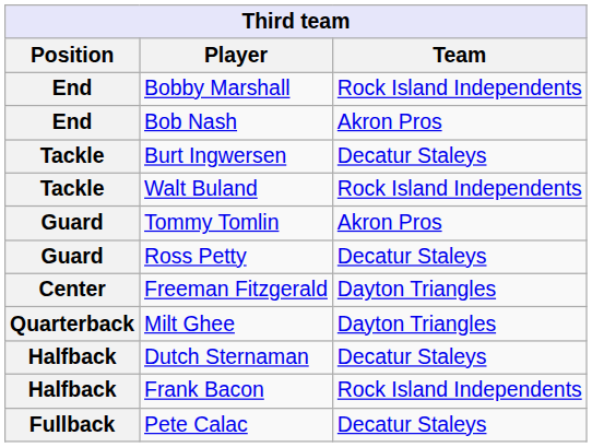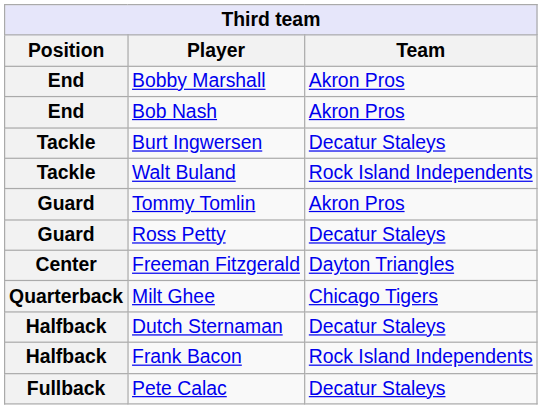Bobby Marshall | Team: Rock Island Independents -> Akron Pros
Milt Ghee | Team: Dayton Triangles -> Chicago Tigers
